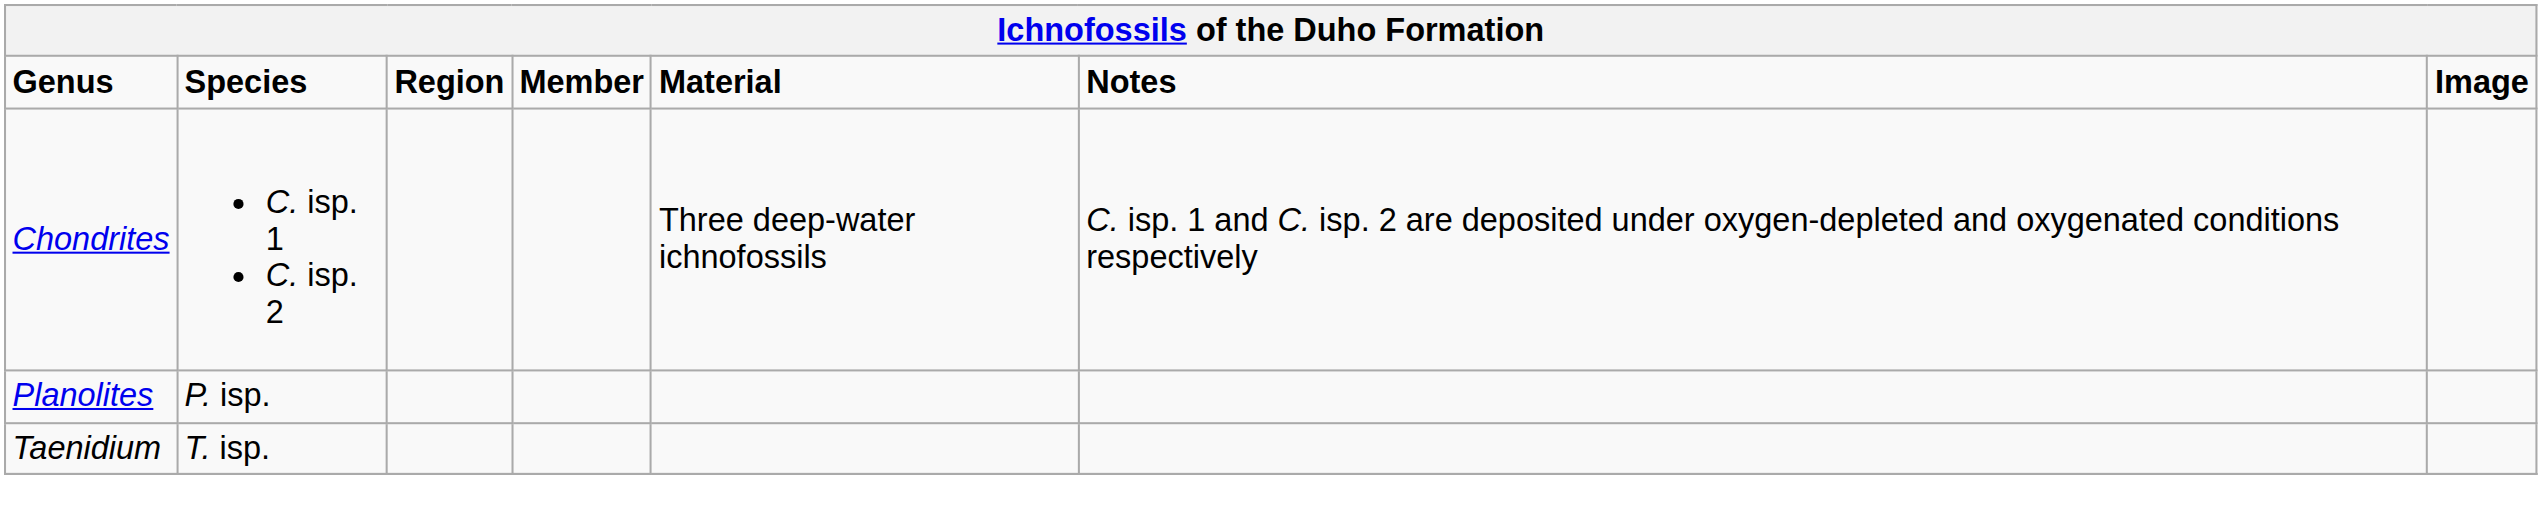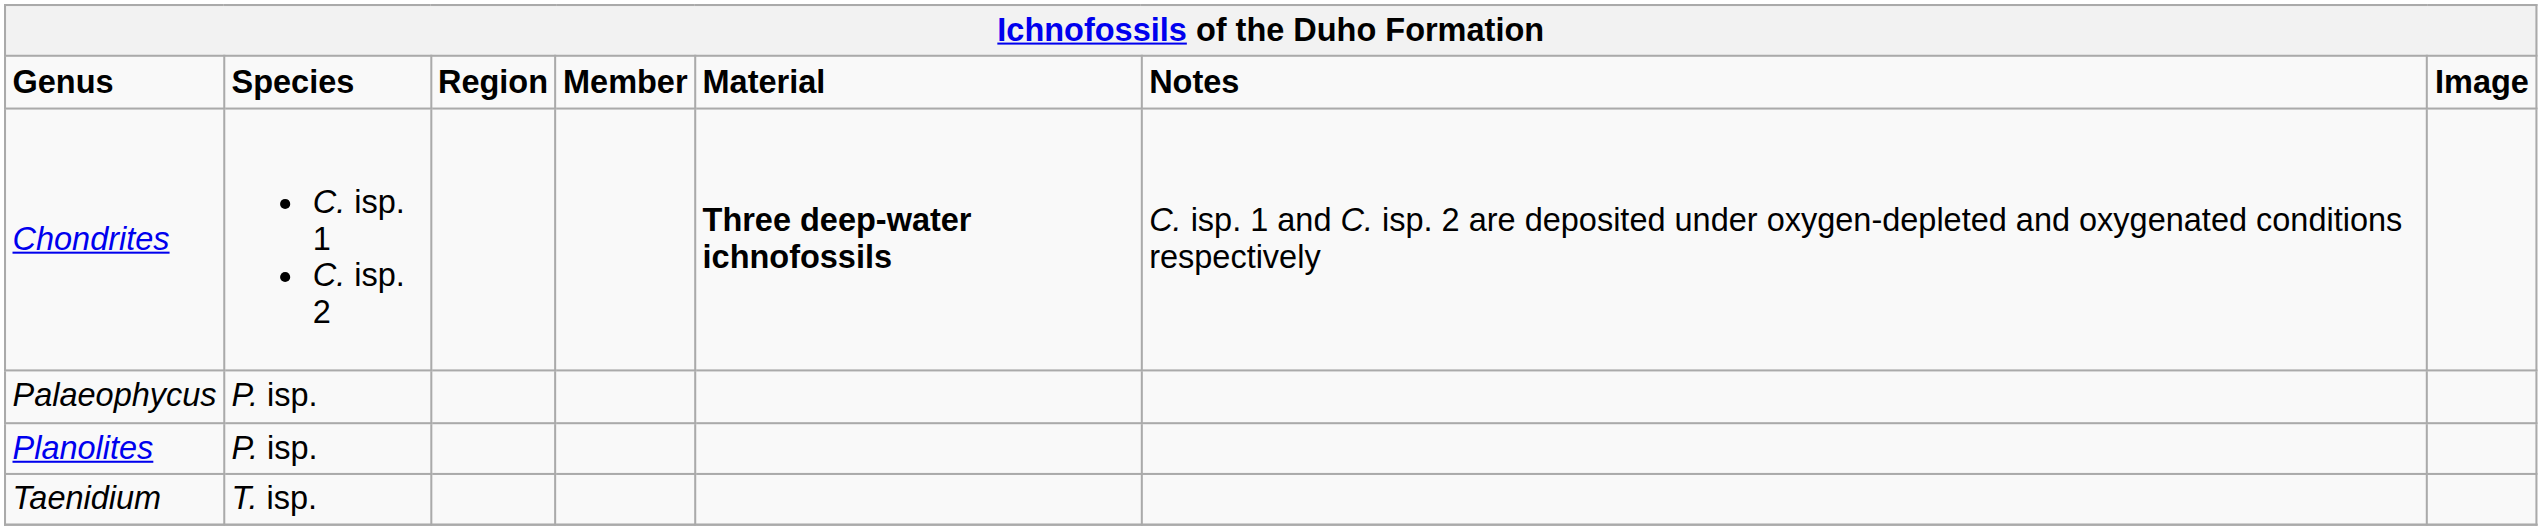Chondrites | Material: normal -> bold
+ row: Palaeophycus | P. isp.
